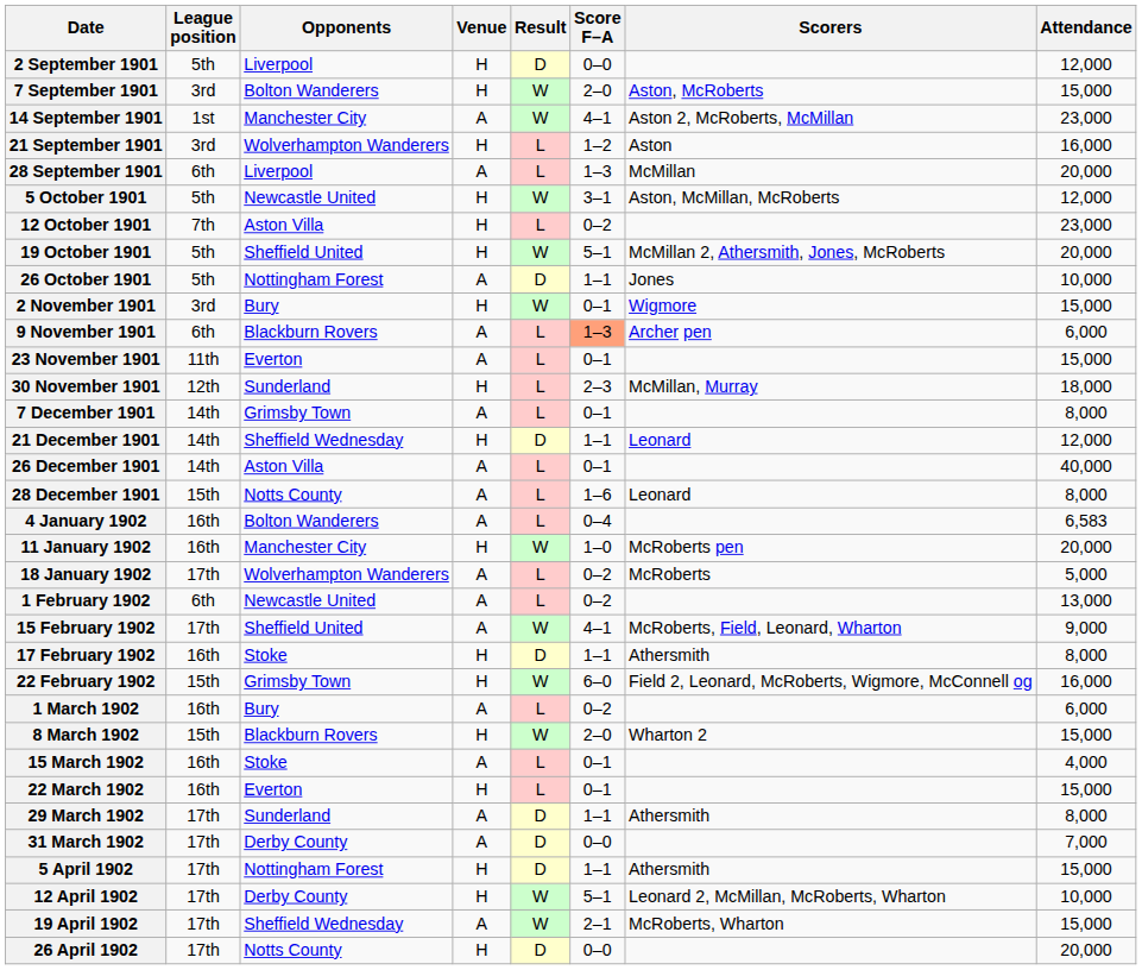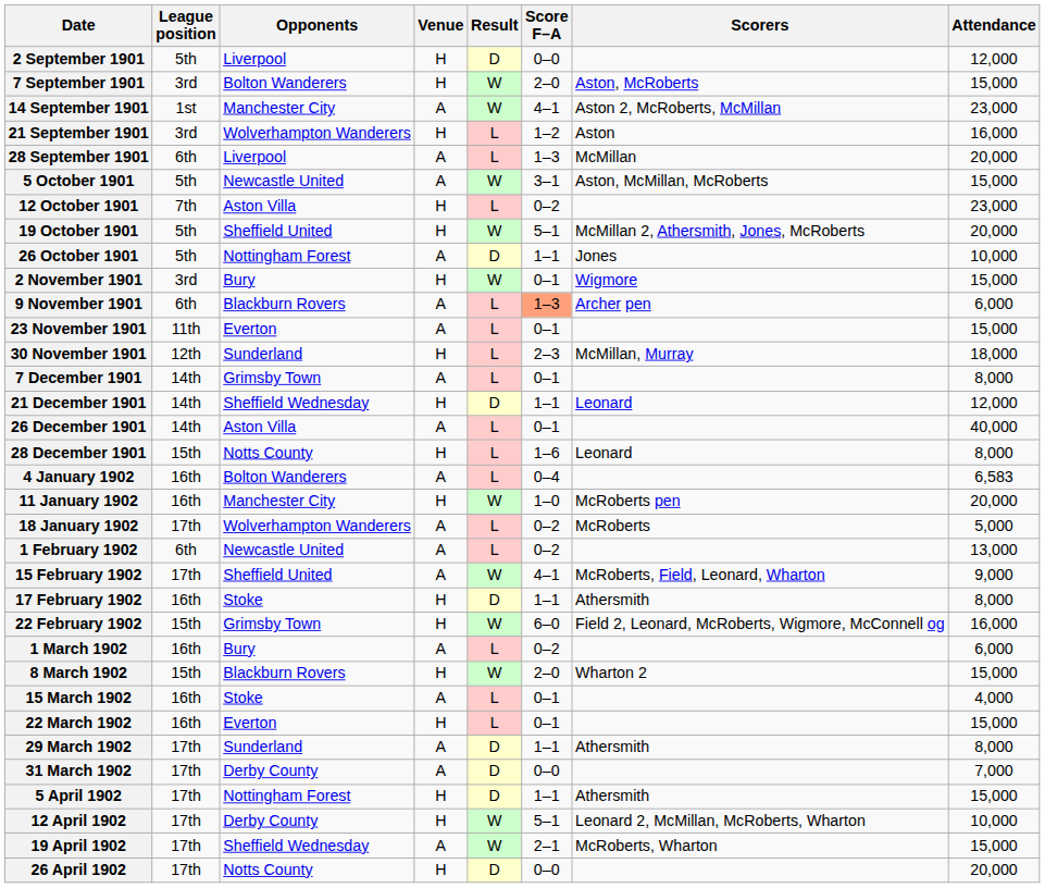5 October 1901 | Venue: H -> A
5 October 1901 | Attendance: 12,000 -> 15,000
28 December 1901 | Venue: A -> H
